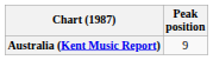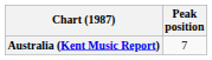Australia (Kent Music Report) | Peak position: 9 -> 7
